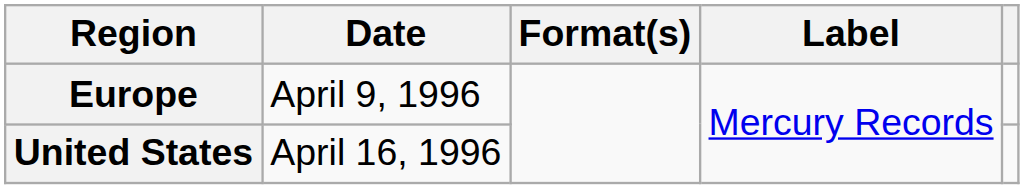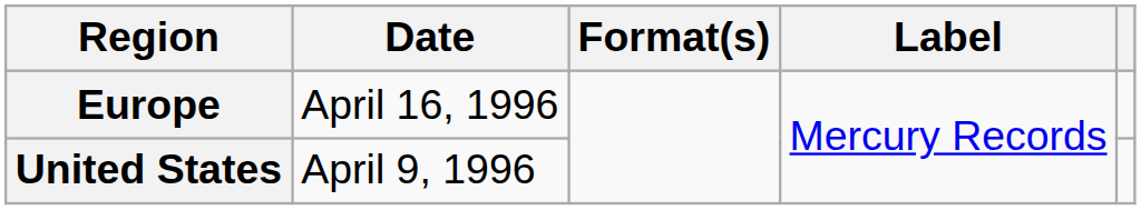Europe | Date: April 9, 1996 -> April 16, 1996
United States | Date: April 16, 1996 -> April 9, 1996
